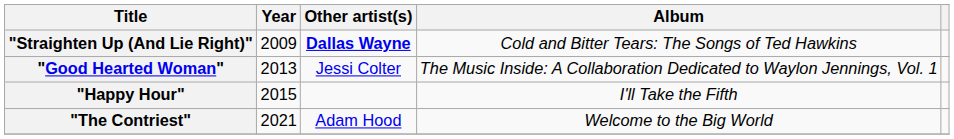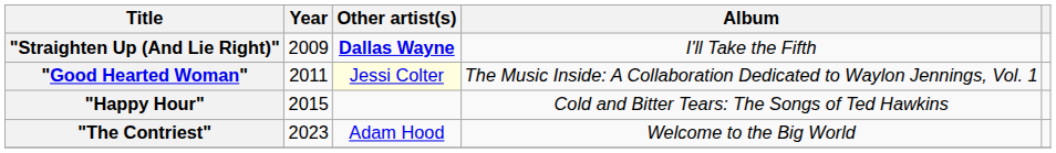"Straighten Up (And Lie Right)" | Album: Cold and Bitter Tears: The Songs of Ted Hawkins -> I'll Take the Fifth
"Good Hearted Woman" | Year: 2013 -> 2011
"Good Hearted Woman" | Other artist(s): no background -> lightyellow background
"Happy Hour" | Album: I'll Take the Fifth -> Cold and Bitter Tears: The Songs of Ted Hawkins
"The Contriest" | Year: 2021 -> 2023
